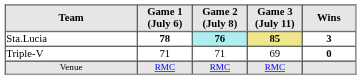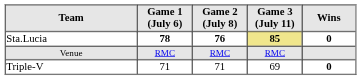Sta.Lucia | Game 2 (July 8): paleturquoise background -> no background
Sta.Lucia | Wins: 3 -> 0
rows swapped: Triple-V <-> Venue
